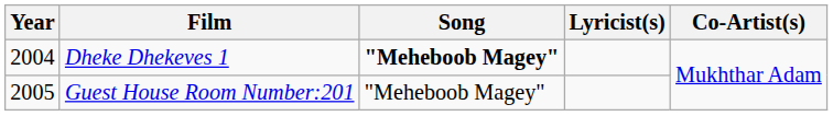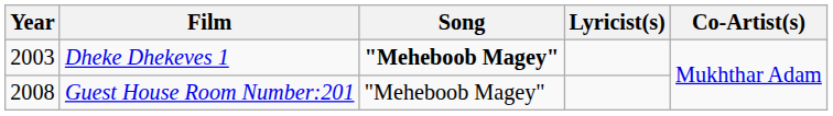Dheke Dhekeves 1 | Year: 2004 -> 2003
Guest House Room Number:201 | Year: 2005 -> 2008
